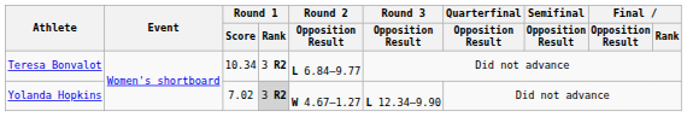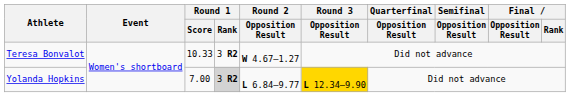Teresa Bonvalot | Round 1 / Score: 10.34 -> 10.33
Teresa Bonvalot | Round 2 / Opposition Result: L 6.84–9.77 -> W 4.67–1.27
Yolanda Hopkins | Round 1 / Score: 7.02 -> 7.00
Yolanda Hopkins | Round 2 / Opposition Result: W 4.67–1.27 -> L 6.84–9.77
Yolanda Hopkins | Round 3 / Opposition Result: no background -> gold background
